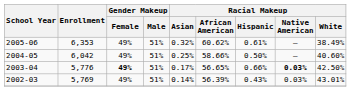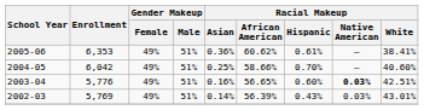2005-06 | Racial Makeup / Asian: 0.32% -> 0.36%
2005-06 | Racial Makeup / White: 38.49% -> 38.41%
2004-05 | Racial Makeup / Hispanic: 0.50% -> 0.70%
2003-04 | Gender Makeup / Female: bold -> normal
2003-04 | Racial Makeup / Asian: 0.17% -> 0.16%
2003-04 | Racial Makeup / Hispanic: 0.66% -> 0.60%
2003-04 | Racial Makeup / White: 42.50% -> 42.51%
